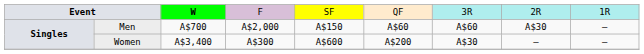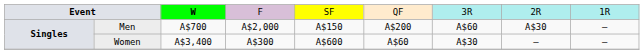Men | column 6: A$60 -> A$200
Women | column 6: A$200 -> A$60
